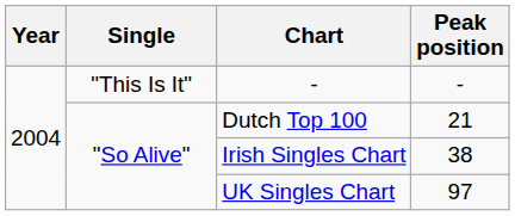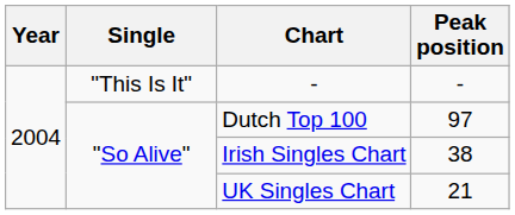Dutch Top 100 | Peak position: 21 -> 97
UK Singles Chart | Peak position: 97 -> 21
